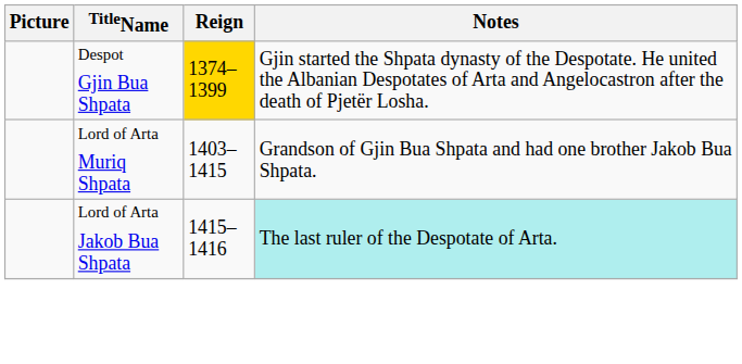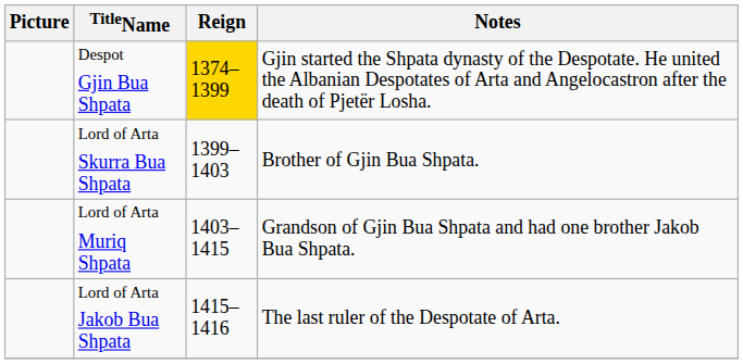+ row: Lord of Arta Skurra Bua Shpata | 1399–1403 | Brother of Gjin Bua Shpata.
Lord of Arta Jakob Bua Shpata | Notes: paleturquoise background -> no background
